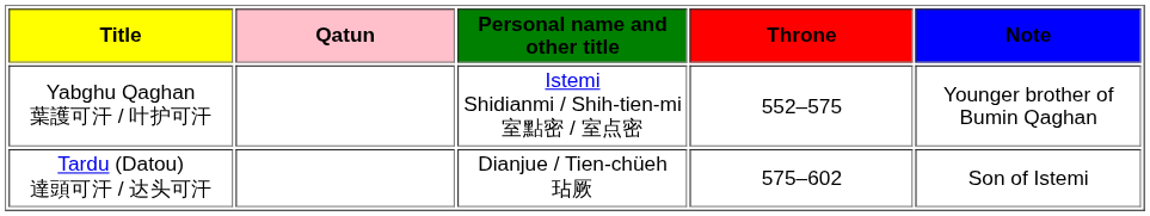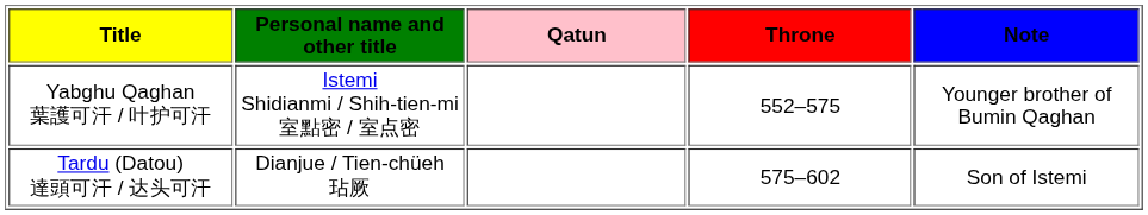columns swapped: Personal name and other title <-> Qatun
